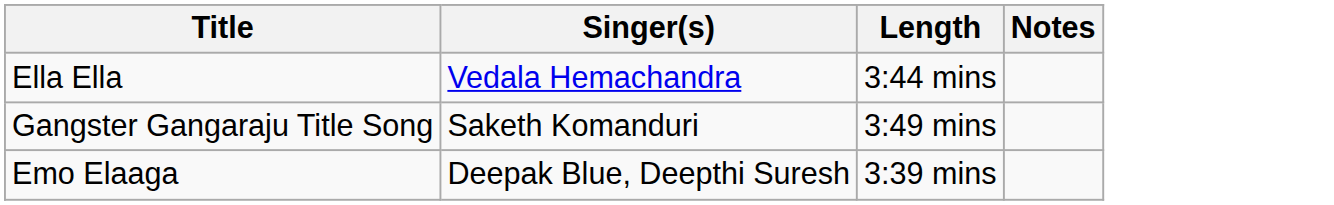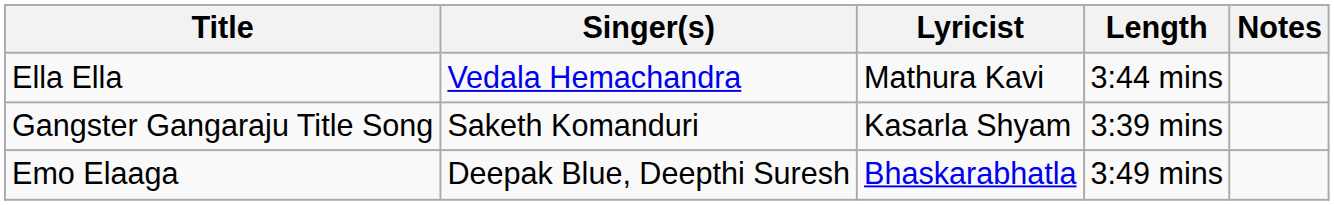+ column: Lyricist | Mathura Kavi | Kasarla Shyam | Bhaskarabhatla
Gangster Gangaraju Title Song | Length: 3:49 mins -> 3:39 mins
Emo Elaaga | Length: 3:39 mins -> 3:49 mins
